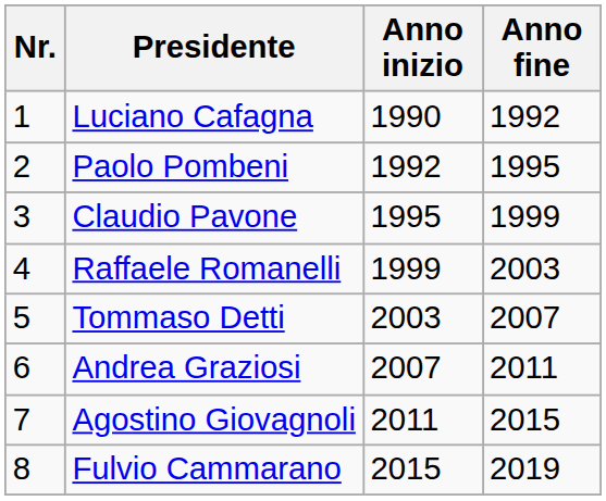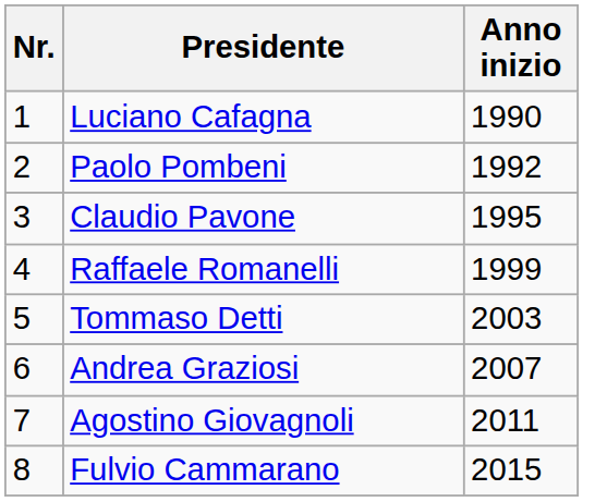- column: Anno fine | 1992 | 1995 | 1999 | 2003 | 2007 | 2011 | 2015 | 2019
